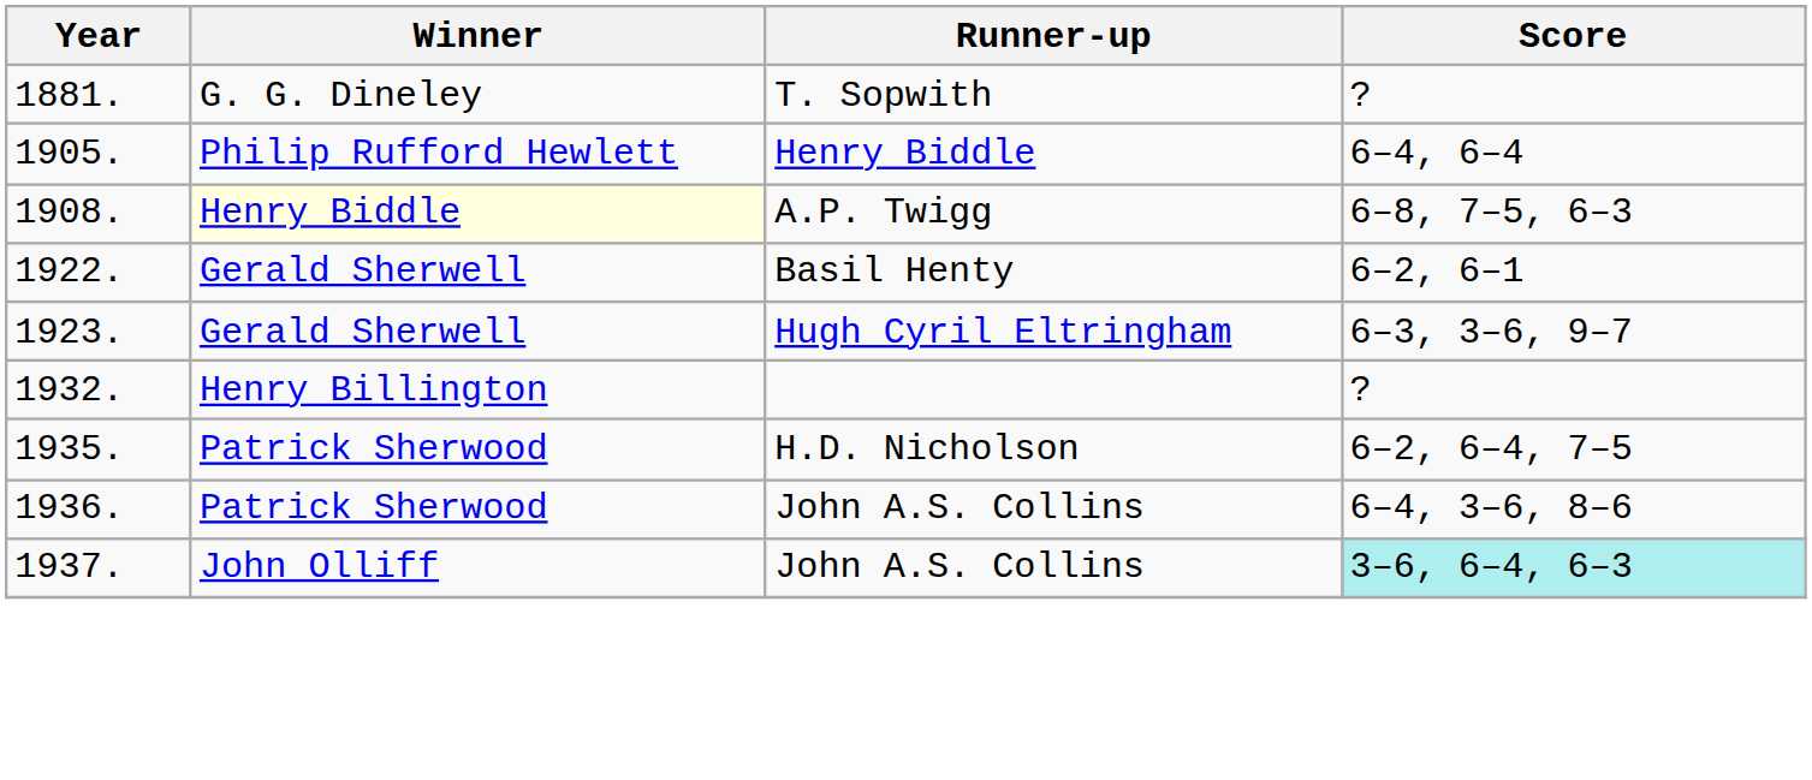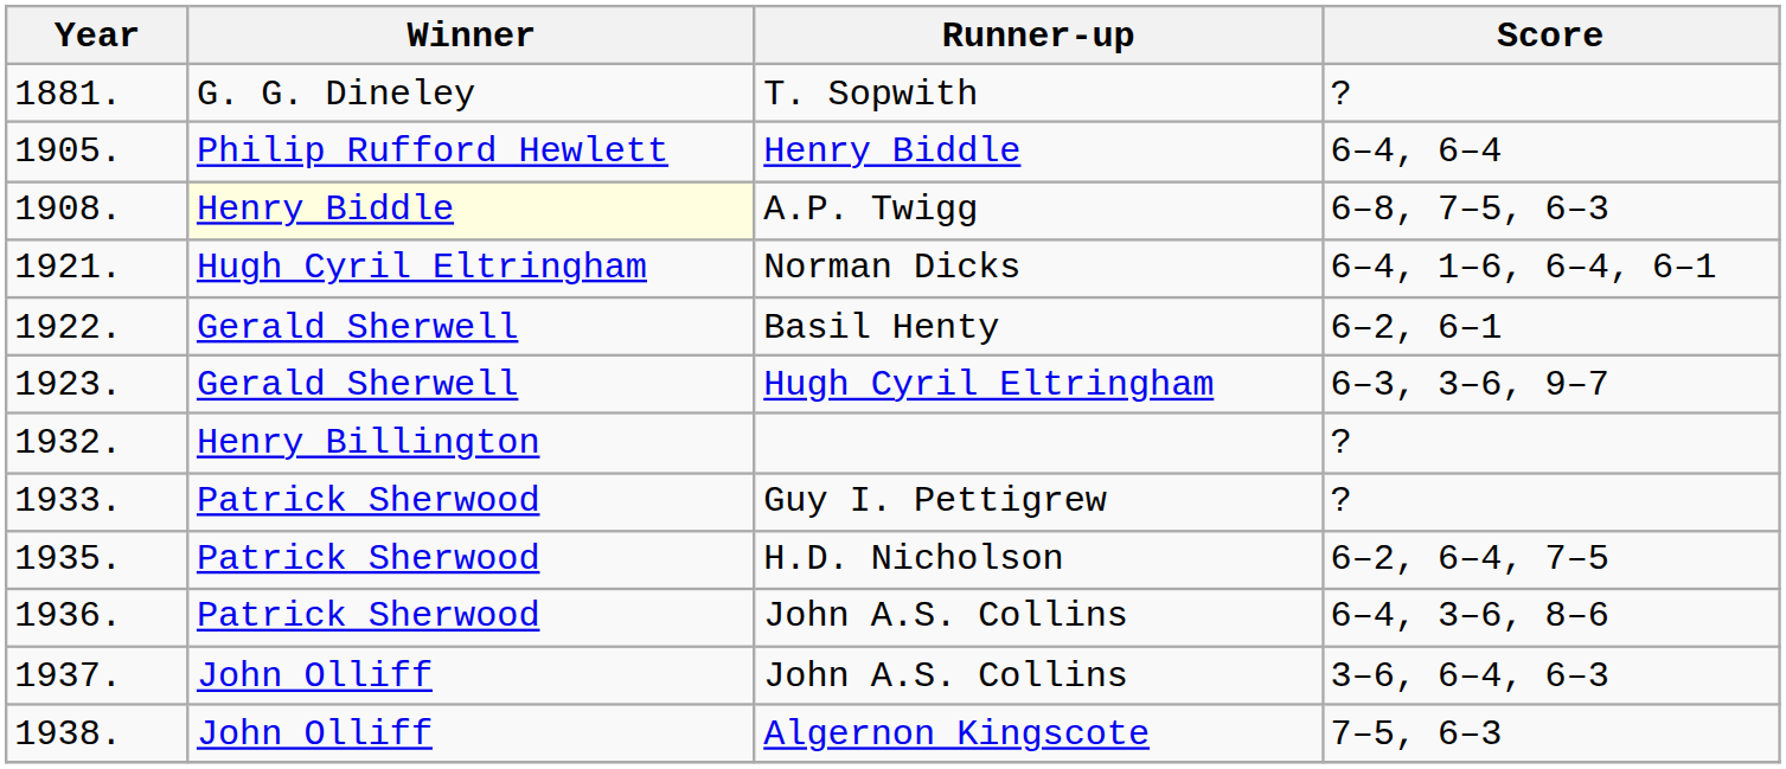+ row: 1921. | Hugh Cyril Eltringham | Norman Dicks | 6–4, 1–6, 6–4, 6–1
+ row: 1933. | Patrick Sherwood | Guy I. Pettigrew | ?
1937. / John A.S. Collins | Score: paleturquoise background -> no background
+ row: 1938. | John Olliff | Algernon Kingscote | 7–5, 6–3
